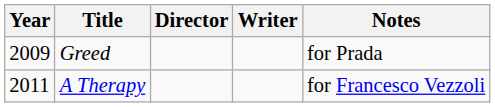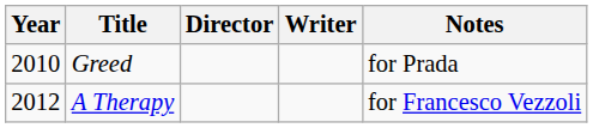Greed | Year: 2009 -> 2010
A Therapy | Year: 2011 -> 2012
